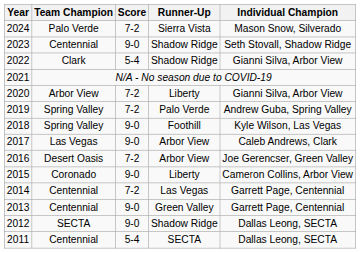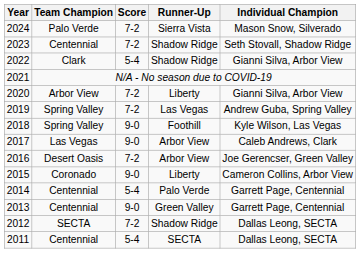2023 | Score: 9-0 -> 7-2
2019 | Runner-Up: Palo Verde -> Las Vegas
2014 | Score: 7-2 -> 5-4
2014 | Runner-Up: Las Vegas -> Palo Verde
2012 | Score: 9-0 -> 7-2
